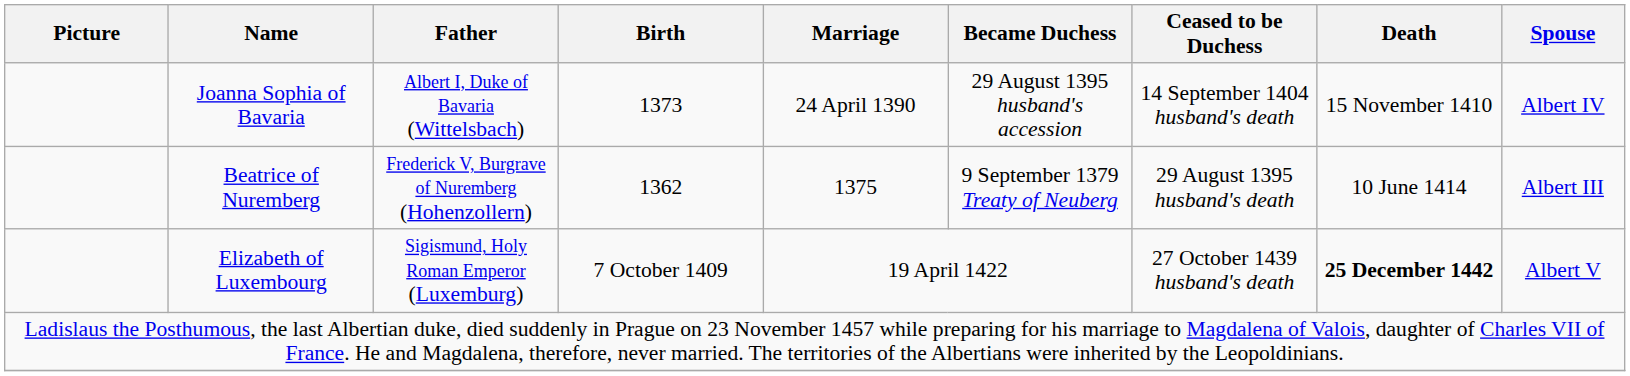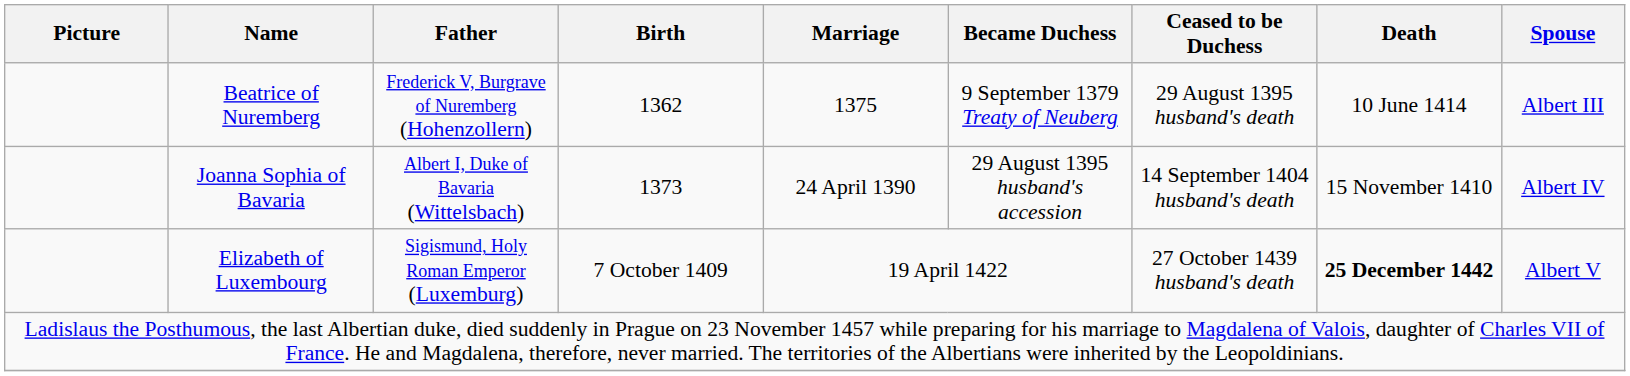rows swapped: Beatrice of Nuremberg <-> Joanna Sophia of Bavaria
